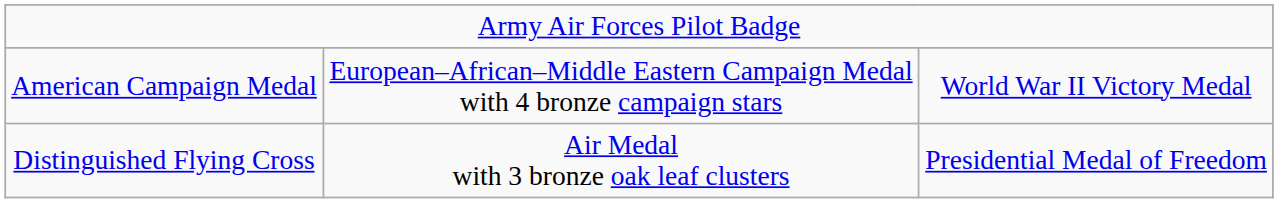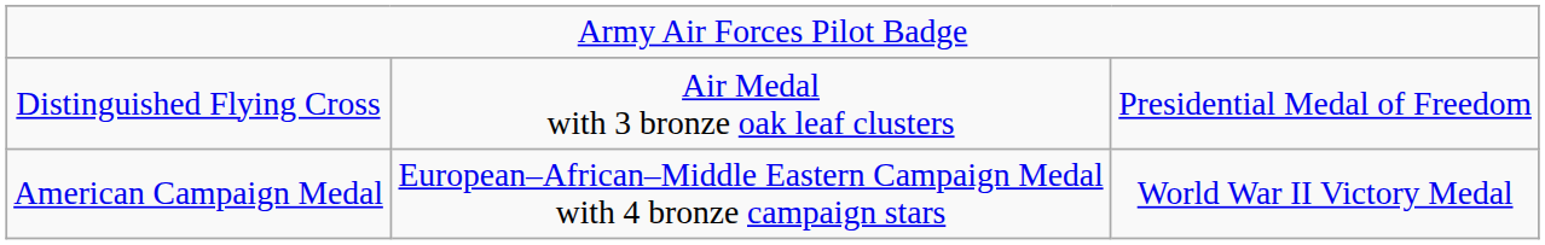rows swapped: Distinguished Flying Cross <-> American Campaign Medal
